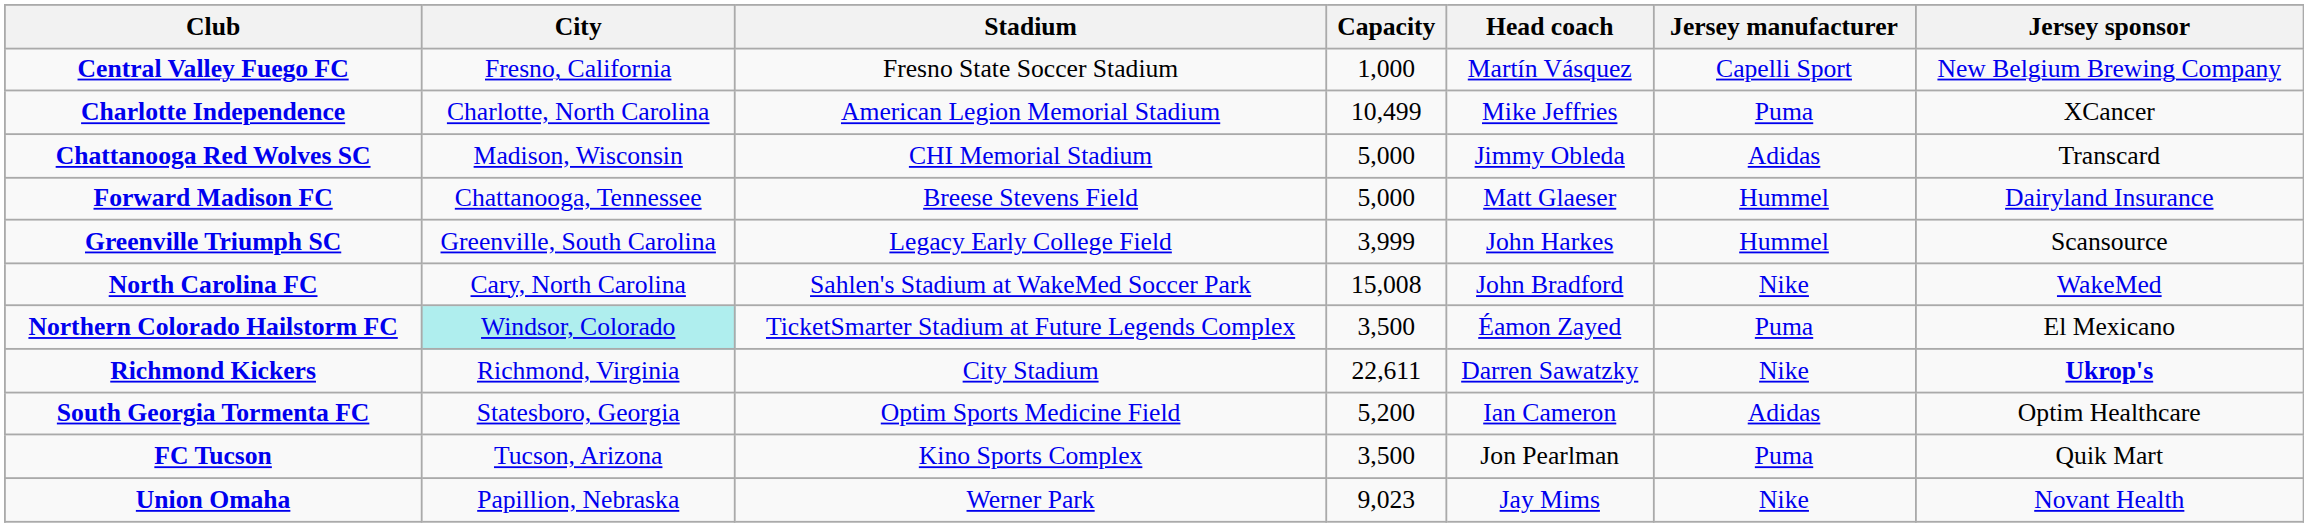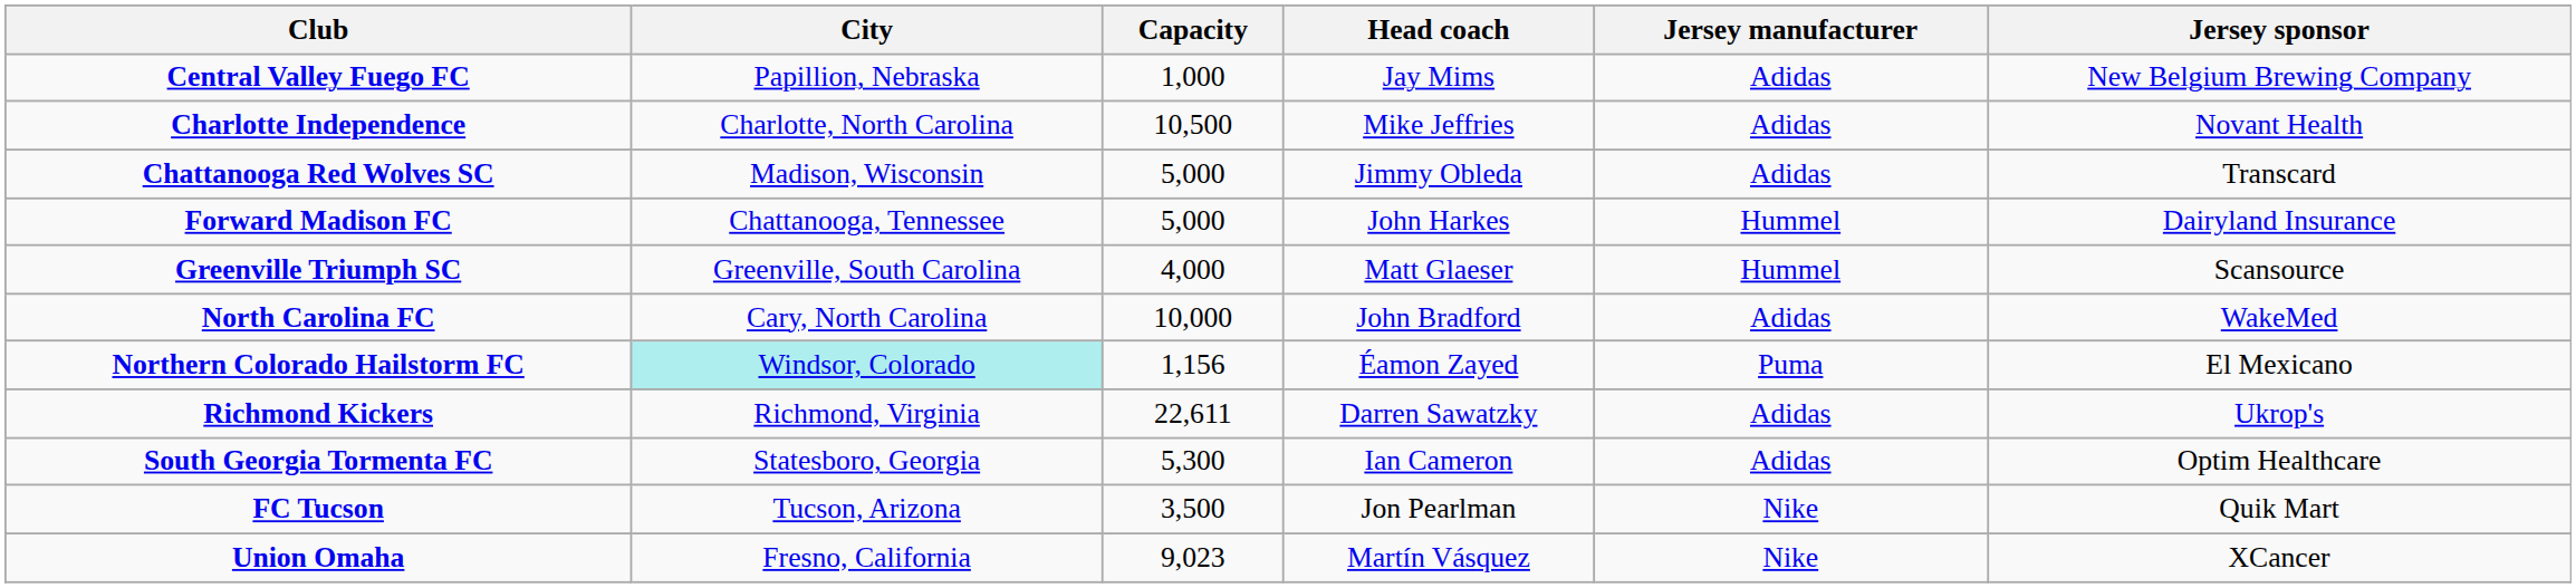- column: Stadium | Fresno State Soccer Stadium | American Legion Memorial Stadium | CHI Memorial Stadium | Breese Stevens Field | Legacy Early College Field | Sahlen's Stadium at WakeMed Soccer Park | TicketSmarter Stadium at Future Legends Complex | City Stadium | Optim Sports Medicine Field | Kino Sports Complex | Werner Park
Central Valley Fuego FC | City: Fresno, California -> Papillion, Nebraska
Central Valley Fuego FC | Head coach: Martín Vásquez -> Jay Mims
Central Valley Fuego FC | Jersey manufacturer: Capelli Sport -> Adidas
Charlotte Independence | Capacity: 10,499 -> 10,500
Charlotte Independence | Jersey manufacturer: Puma -> Adidas
Charlotte Independence | Jersey sponsor: XCancer -> Novant Health
Forward Madison FC | Head coach: Matt Glaeser -> John Harkes
Greenville Triumph SC | Capacity: 3,999 -> 4,000
Greenville Triumph SC | Head coach: John Harkes -> Matt Glaeser
North Carolina FC | Capacity: 15,008 -> 10,000
North Carolina FC | Jersey manufacturer: Nike -> Adidas
Northern Colorado Hailstorm FC | Capacity: 3,500 -> 1,156
Richmond Kickers | Jersey manufacturer: Nike -> Adidas
Richmond Kickers | Jersey sponsor: bold -> normal
South Georgia Tormenta FC | Capacity: 5,200 -> 5,300
FC Tucson | Jersey manufacturer: Puma -> Nike
Union Omaha | City: Papillion, Nebraska -> Fresno, California
Union Omaha | Head coach: Jay Mims -> Martín Vásquez
Union Omaha | Jersey sponsor: Novant Health -> XCancer
